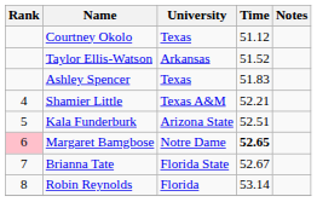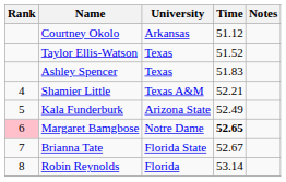Courtney Okolo | University: Texas -> Arkansas
Taylor Ellis-Watson | University: Arkansas -> Texas
Kala Funderburk | Time: 52.51 -> 52.49
